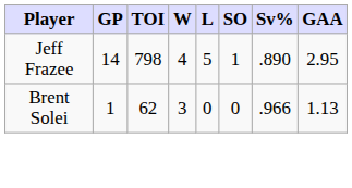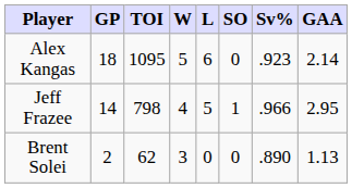+ row: Alex Kangas | 18 | 1095 | 5 | 6 | 0 | .923 | 2.14
Jeff Frazee | Sv%: .890 -> .966
Brent Solei | GP: 1 -> 2
Brent Solei | Sv%: .966 -> .890
